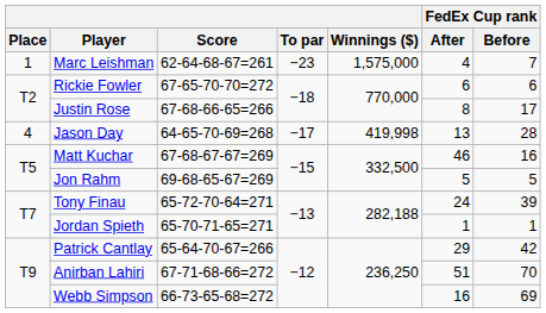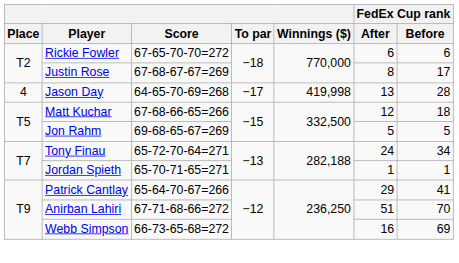- row: 1 | Marc Leishman | 62-64-68-67=261 | −23 | 1,575,000 | 4 | 7
Justin Rose | Score: 67-68-66-65=266 -> 67-68-67-67=269
Matt Kuchar | Score: 67-68-67-67=269 -> 67-68-66-65=266
Matt Kuchar | FedEx Cup rank / After: 46 -> 12
Matt Kuchar | FedEx Cup rank / Before: 16 -> 18
Tony Finau | FedEx Cup rank / Before: 39 -> 34
Patrick Cantlay | FedEx Cup rank / Before: 42 -> 41
